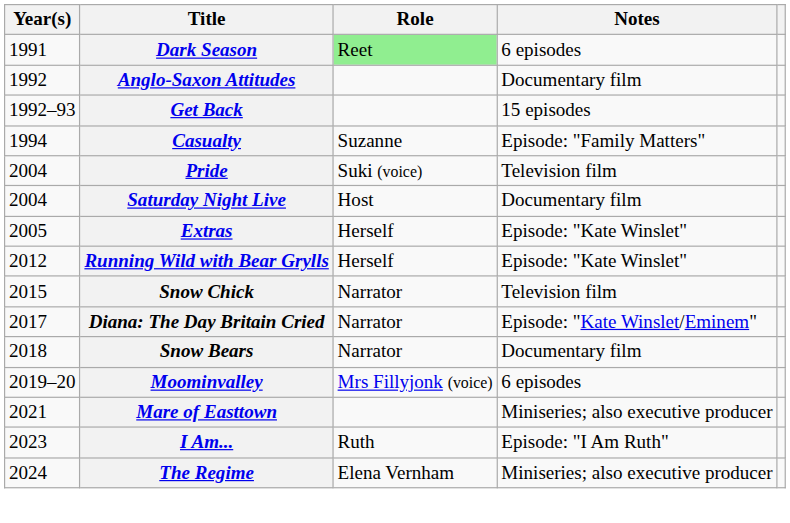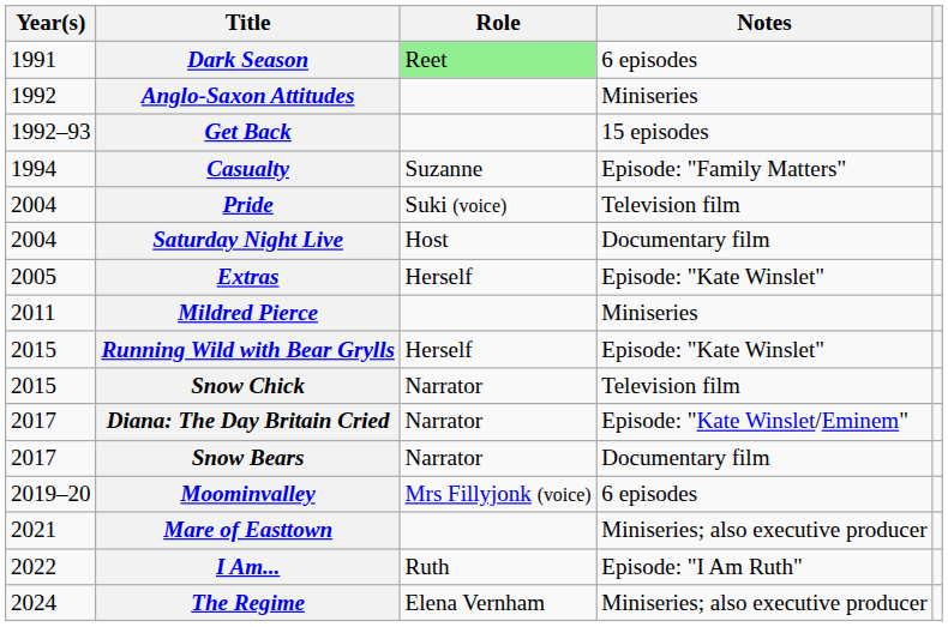Anglo-Saxon Attitudes | Notes: Documentary film -> Miniseries
+ row: 2011 | Mildred Pierce | Miniseries
Running Wild with Bear Grylls | Year(s): 2012 -> 2015
Snow Bears | Year(s): 2018 -> 2017
I Am... | Year(s): 2023 -> 2022
